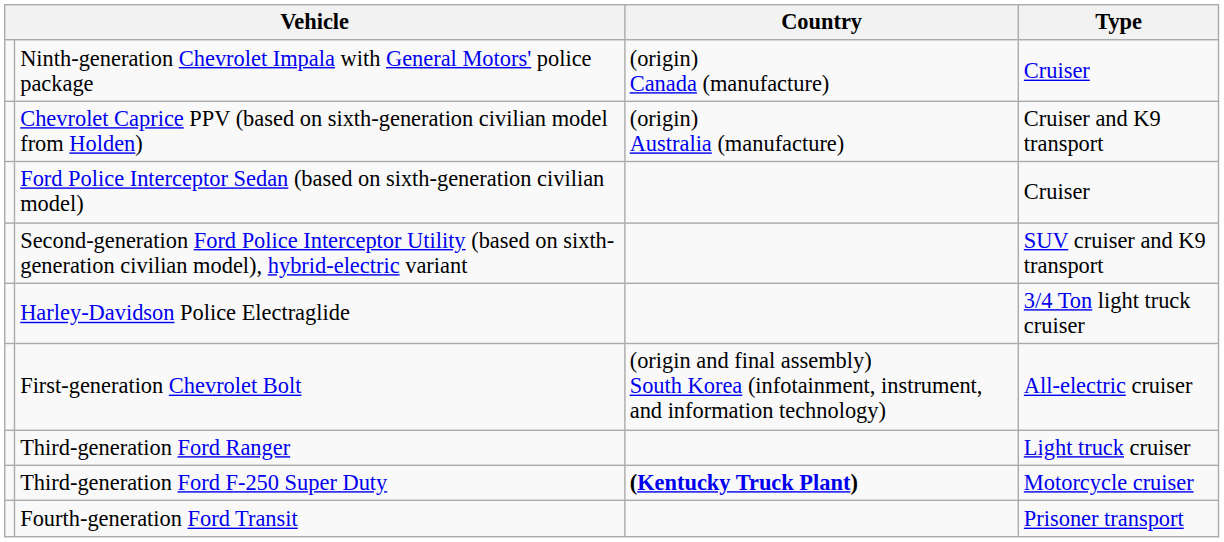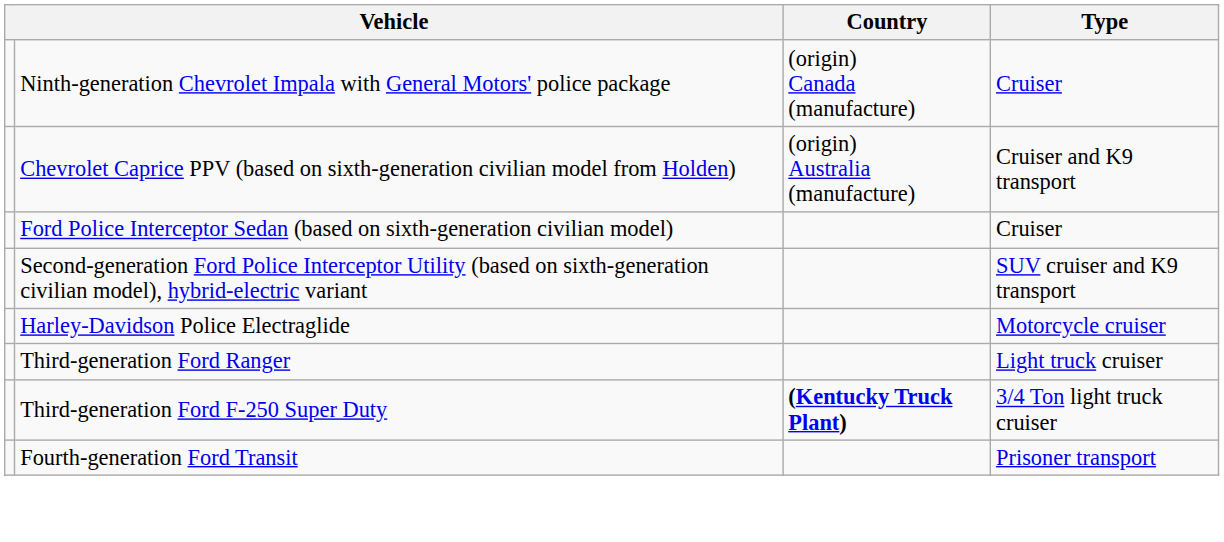Harley-Davidson Police Electraglide | Type: 3/4 Ton light truck cruiser -> Motorcycle cruiser
- row: First-generation Chevrolet Bolt | (origin and final assembly) South Korea (infotainment, instrument, and information technology) | All-electric cruiser
Third-generation Ford F-250 Super Duty | Type: Motorcycle cruiser -> 3/4 Ton light truck cruiser
